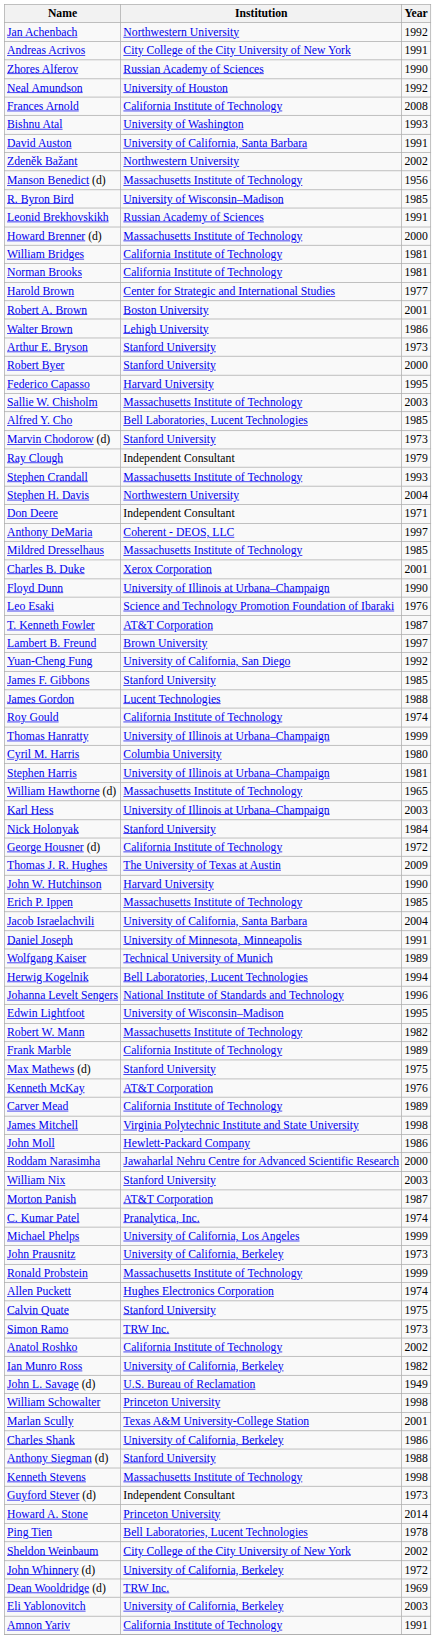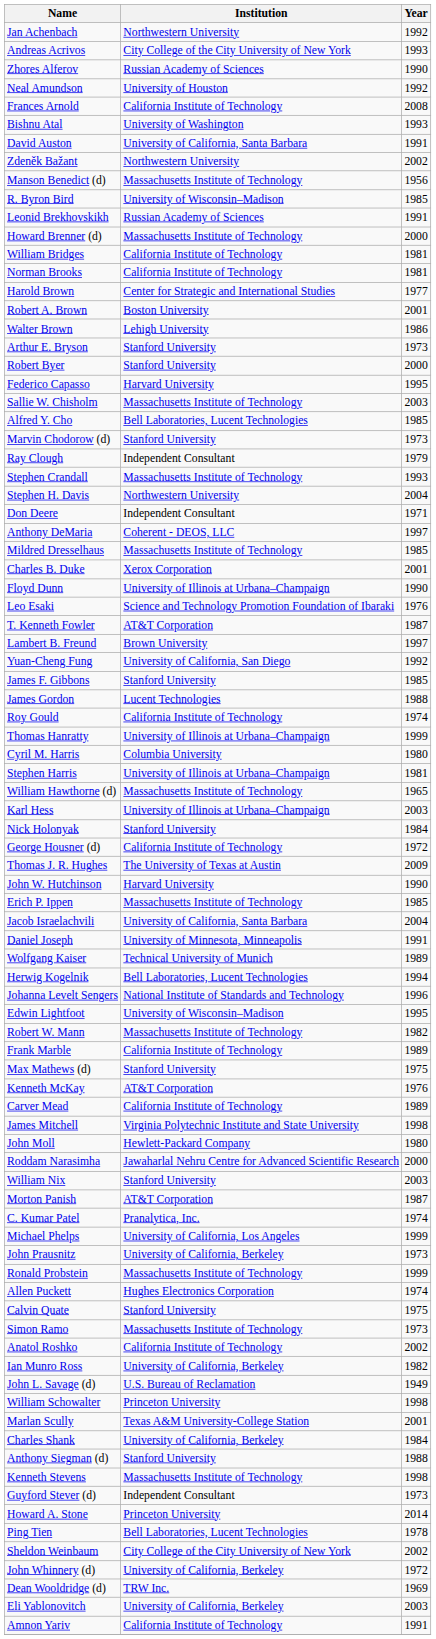Andreas Acrivos | Year: 1991 -> 1993
John Moll | Year: 1986 -> 1980
Simon Ramo | Institution: TRW Inc. -> Massachusetts Institute of Technology
Charles Shank | Year: 1986 -> 1984
